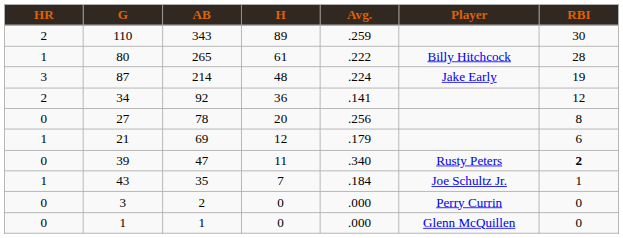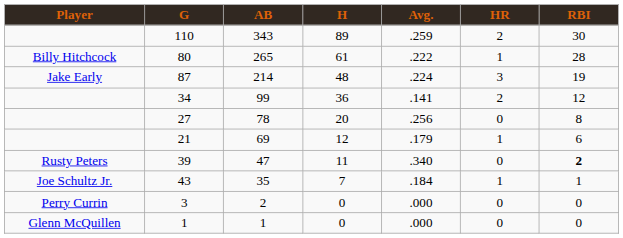columns swapped: Player <-> HR
34 | AB: 92 -> 99
